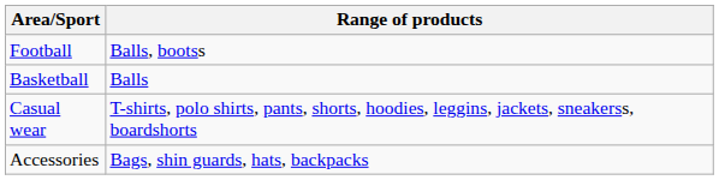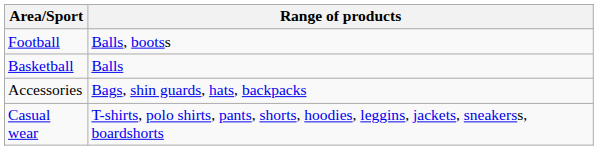rows swapped: Casual wear <-> Accessories
